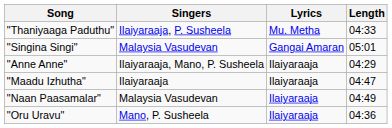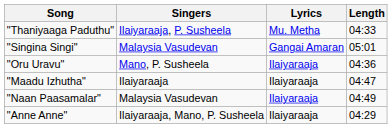rows swapped: "Oru Uravu" <-> "Anne Anne"
